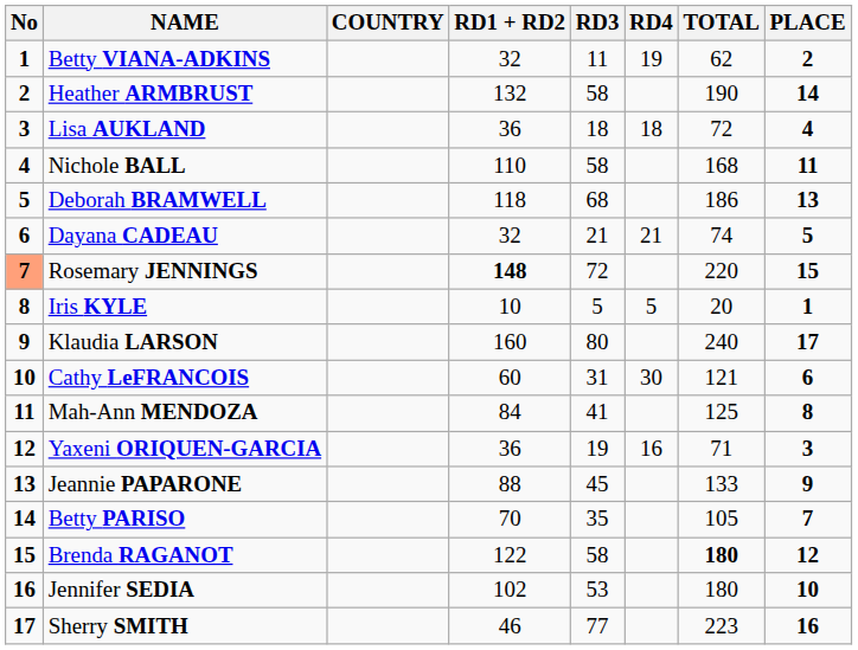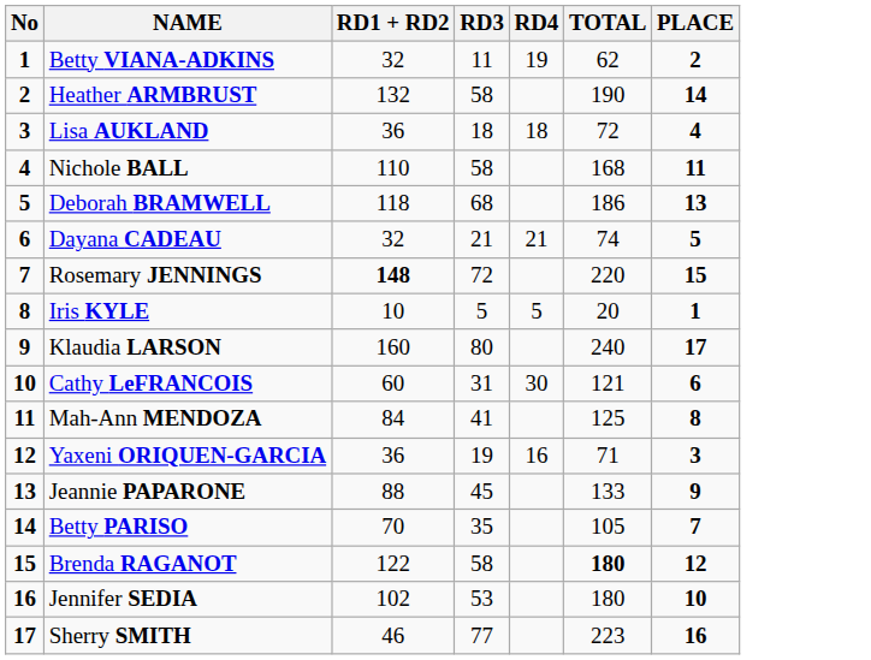- column: COUNTRY
Rosemary JENNINGS | No: lightsalmon background -> no background
